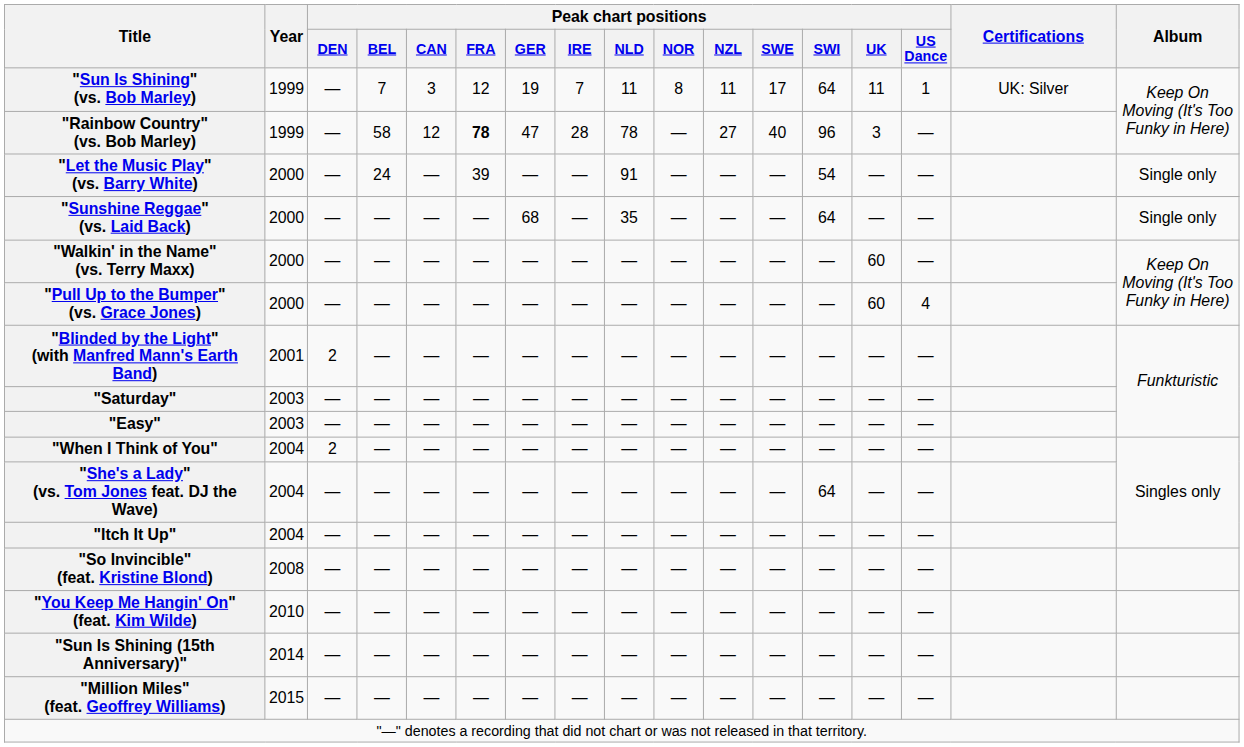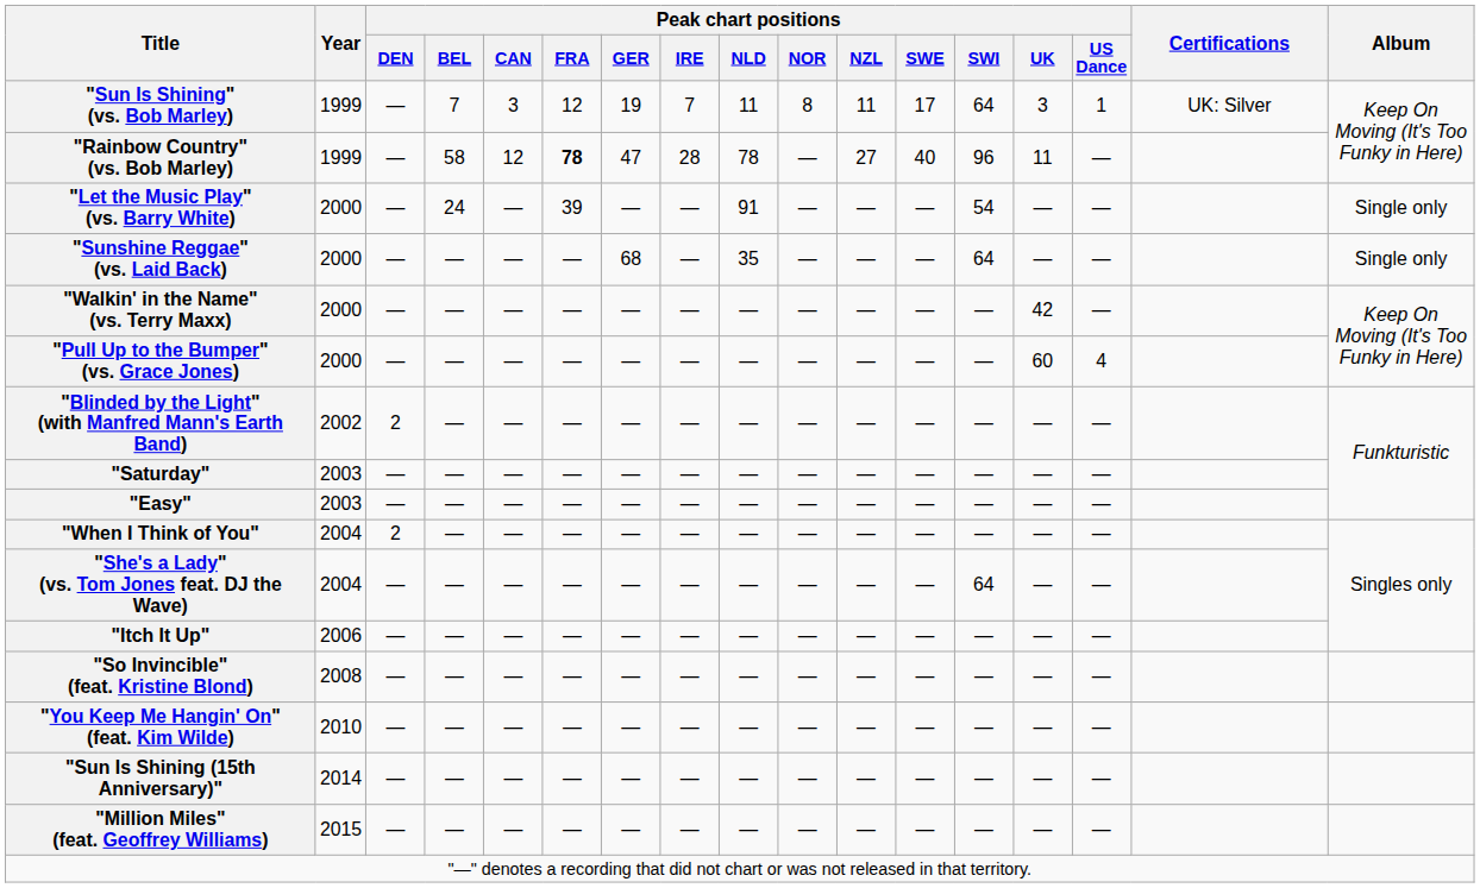"Sun Is Shining" (vs. Bob Marley) | Peak chart positions / UK: 11 -> 3
"Rainbow Country" (vs. Bob Marley) | Peak chart positions / UK: 3 -> 11
"Walkin' in the Name" (vs. Terry Maxx) | Peak chart positions / UK: 60 -> 42
"Blinded by the Light" (with Manfred Mann's Earth Band) | Year: 2001 -> 2002
"Itch It Up" | Year: 2004 -> 2006
